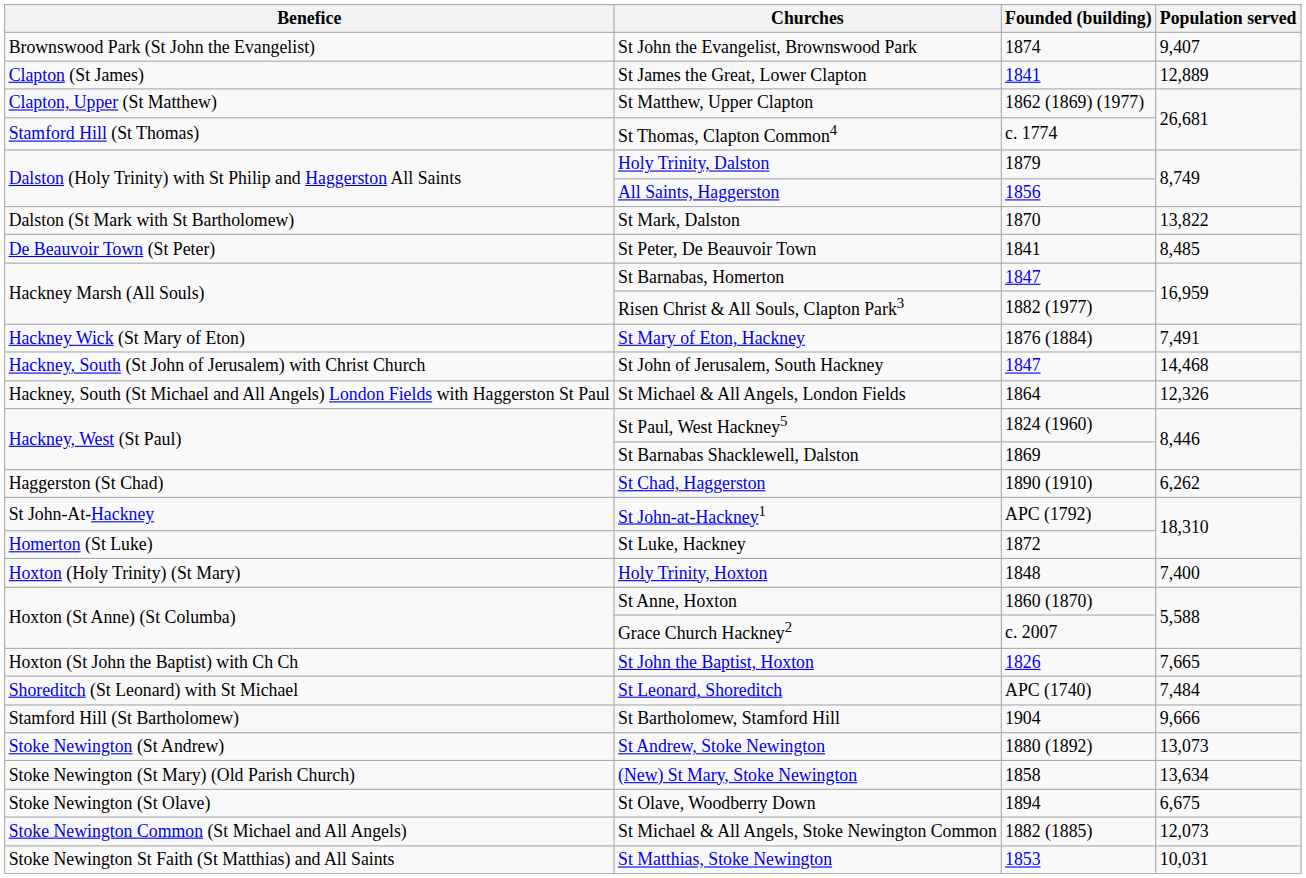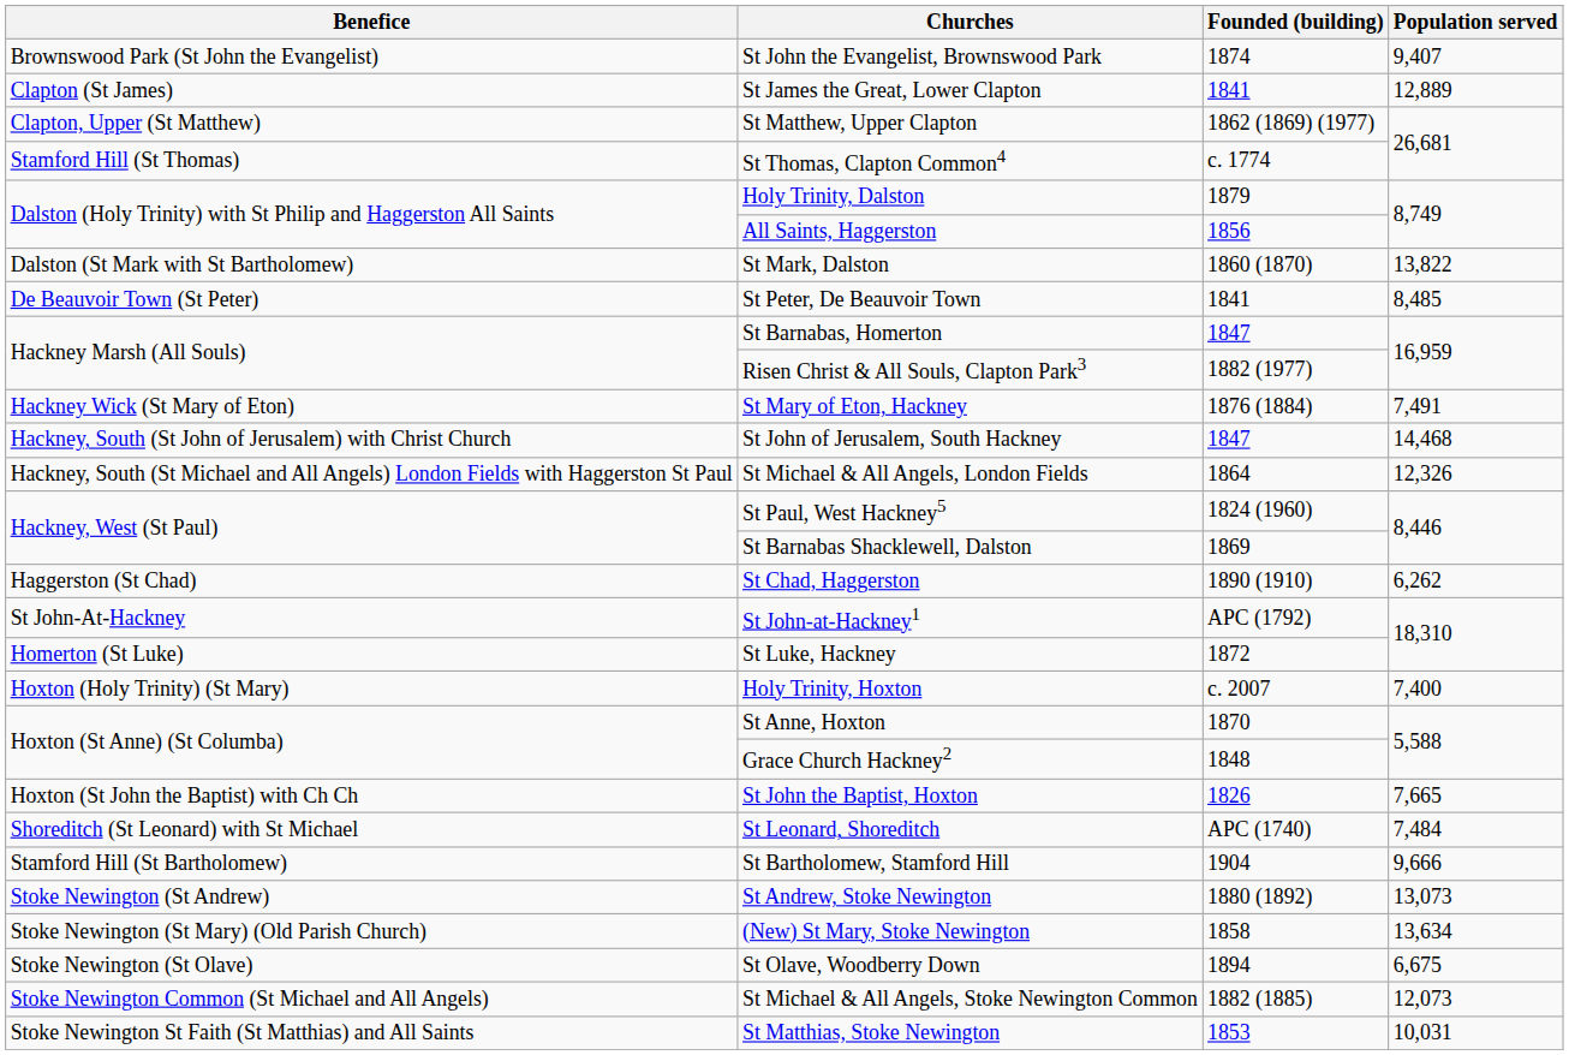St Mark, Dalston | Founded (building): 1870 -> 1860 (1870)
Holy Trinity, Hoxton | Founded (building): 1848 -> c. 2007
St Anne, Hoxton | Founded (building): 1860 (1870) -> 1870
Grace Church Hackney2 | Founded (building): c. 2007 -> 1848
